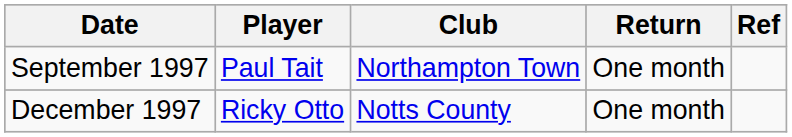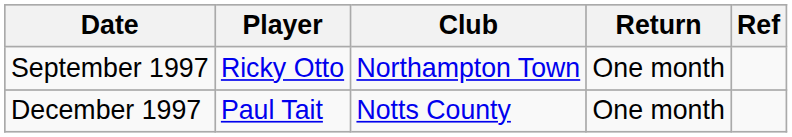September 1997 | Player: Paul Tait -> Ricky Otto
December 1997 | Player: Ricky Otto -> Paul Tait
